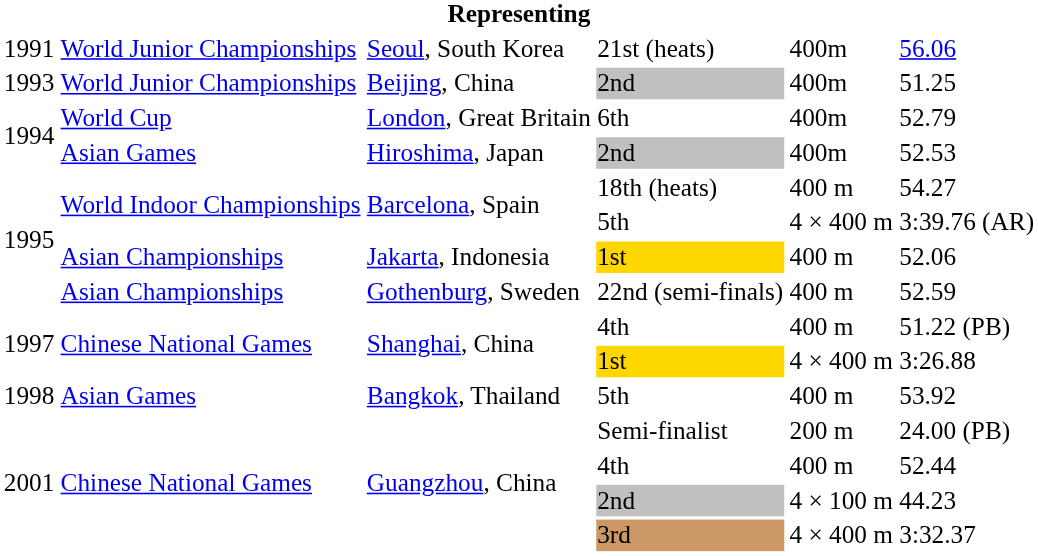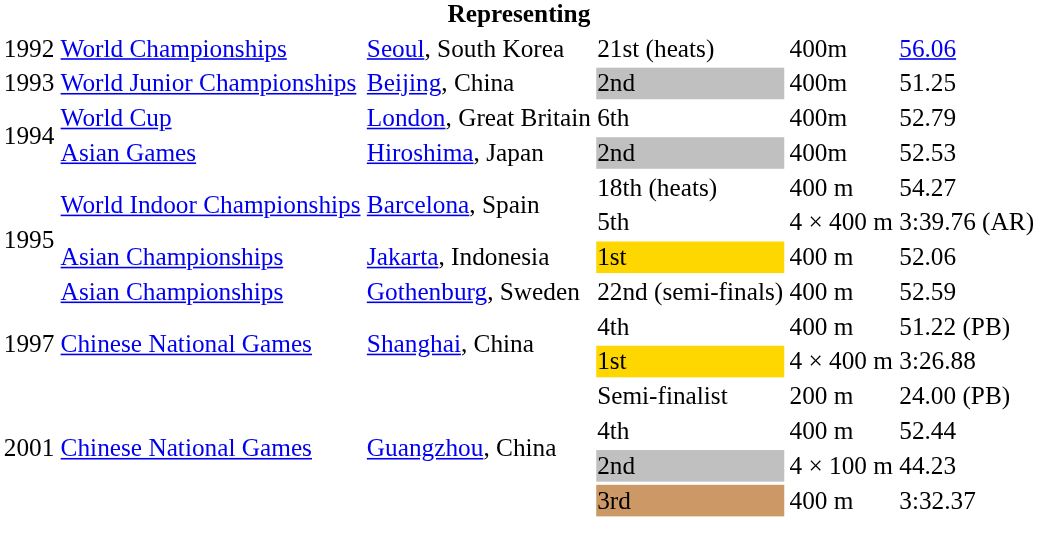Seoul, South Korea | column 1: 1991 -> 1992
Seoul, South Korea | column 2: World Junior Championships -> World Championships
- row: 1998 | Asian Games | Bangkok, Thailand | 5th | 400 m | 53.92
Guangzhou, China / 3rd | column 5: 4 × 400 m -> 400 m
